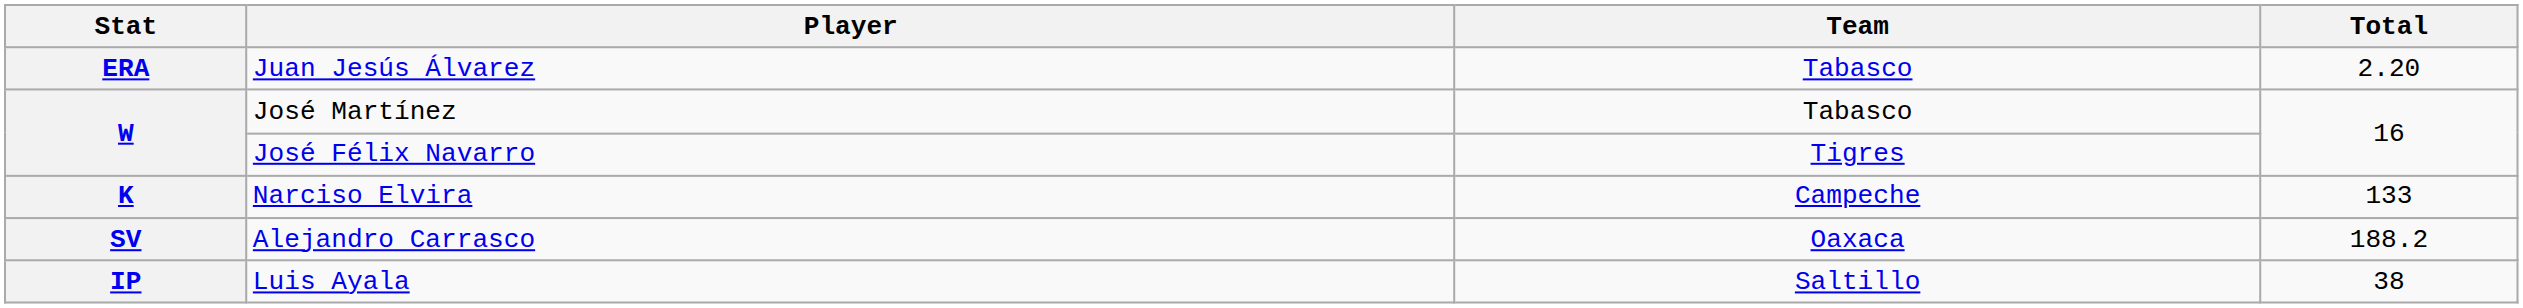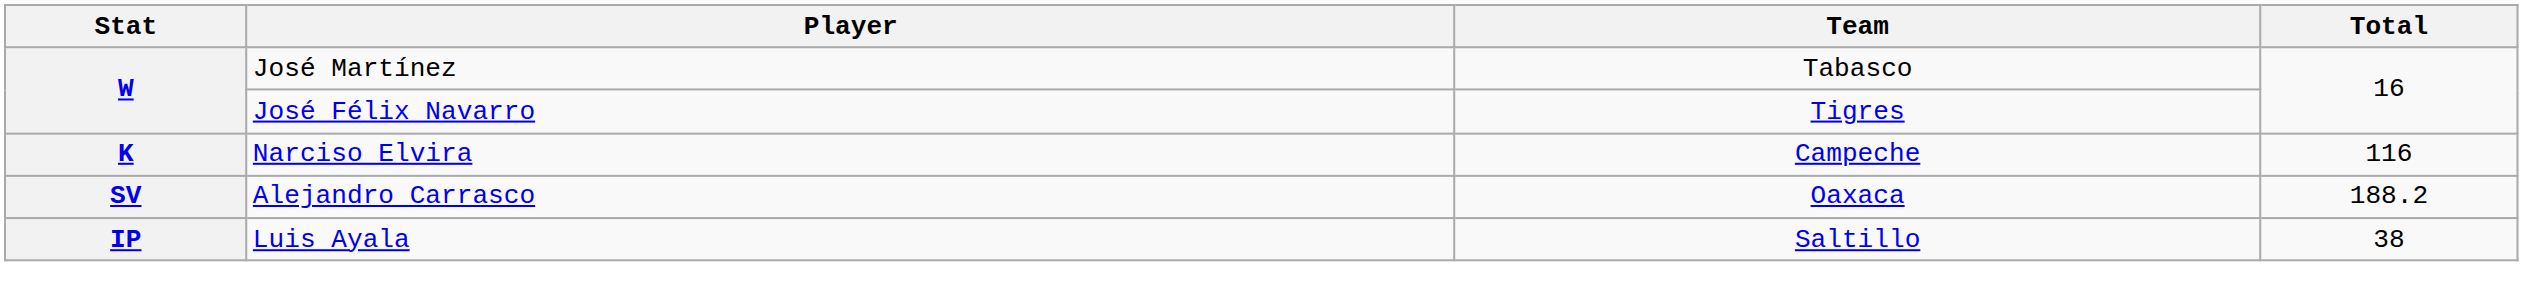- row: ERA | Juan Jesús Álvarez | Tabasco | 2.20
Narciso Elvira | Total: 133 -> 116
